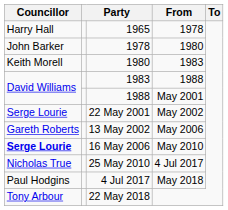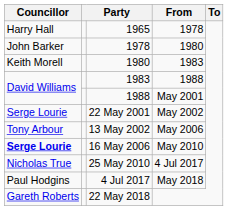13 May 2002 | Councillor: Gareth Roberts -> Tony Arbour
22 May 2018 | Councillor: Tony Arbour -> Gareth Roberts
